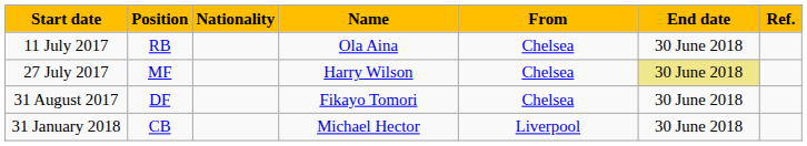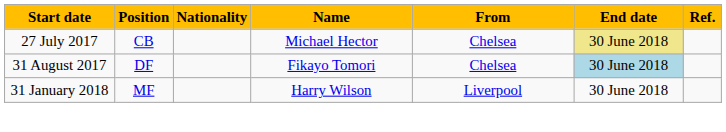- row: 11 July 2017 | RB | Ola Aina | Chelsea | 30 June 2018
27 July 2017 | Position: MF -> CB
27 July 2017 | Name: Harry Wilson -> Michael Hector
31 August 2017 | End date: no background -> lightblue background
31 January 2018 | Position: CB -> MF
31 January 2018 | Name: Michael Hector -> Harry Wilson
